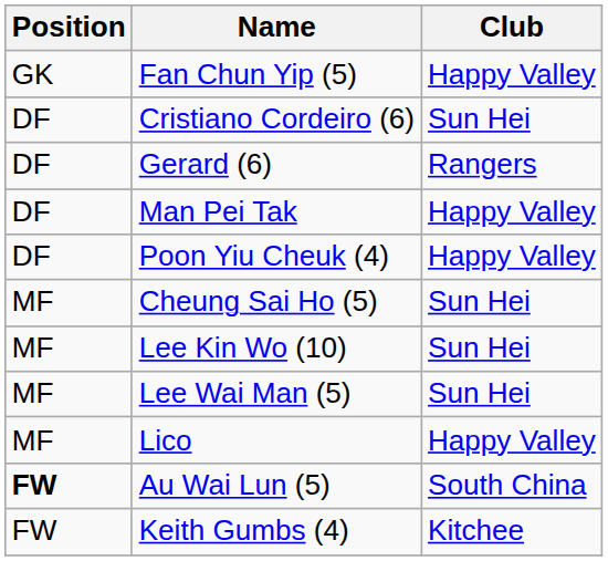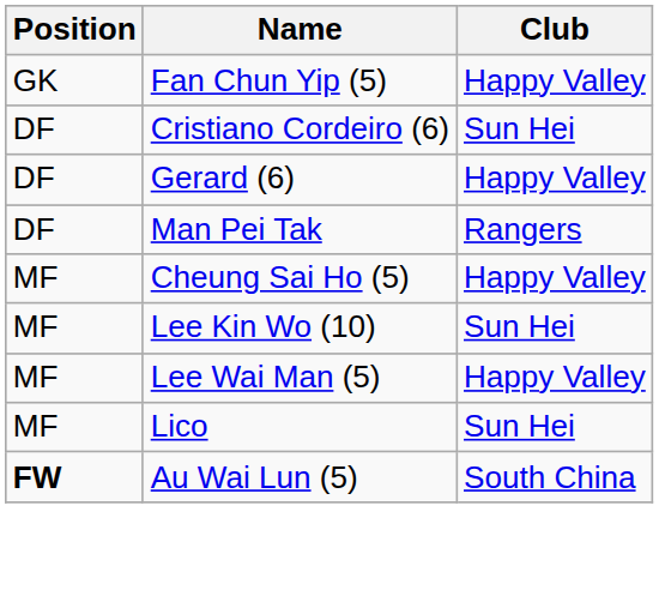Gerard (6) | Club: Rangers -> Happy Valley
Man Pei Tak | Club: Happy Valley -> Rangers
- row: DF | Poon Yiu Cheuk (4) | Happy Valley
Cheung Sai Ho (5) | Club: Sun Hei -> Happy Valley
Lee Wai Man (5) | Club: Sun Hei -> Happy Valley
Lico | Club: Happy Valley -> Sun Hei
- row: FW | Keith Gumbs (4) | Kitchee
